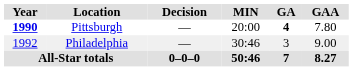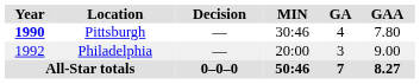Pittsburgh | MIN: 20:00 -> 30:46
Pittsburgh | GA: bold -> normal
Philadelphia | MIN: 30:46 -> 20:00
